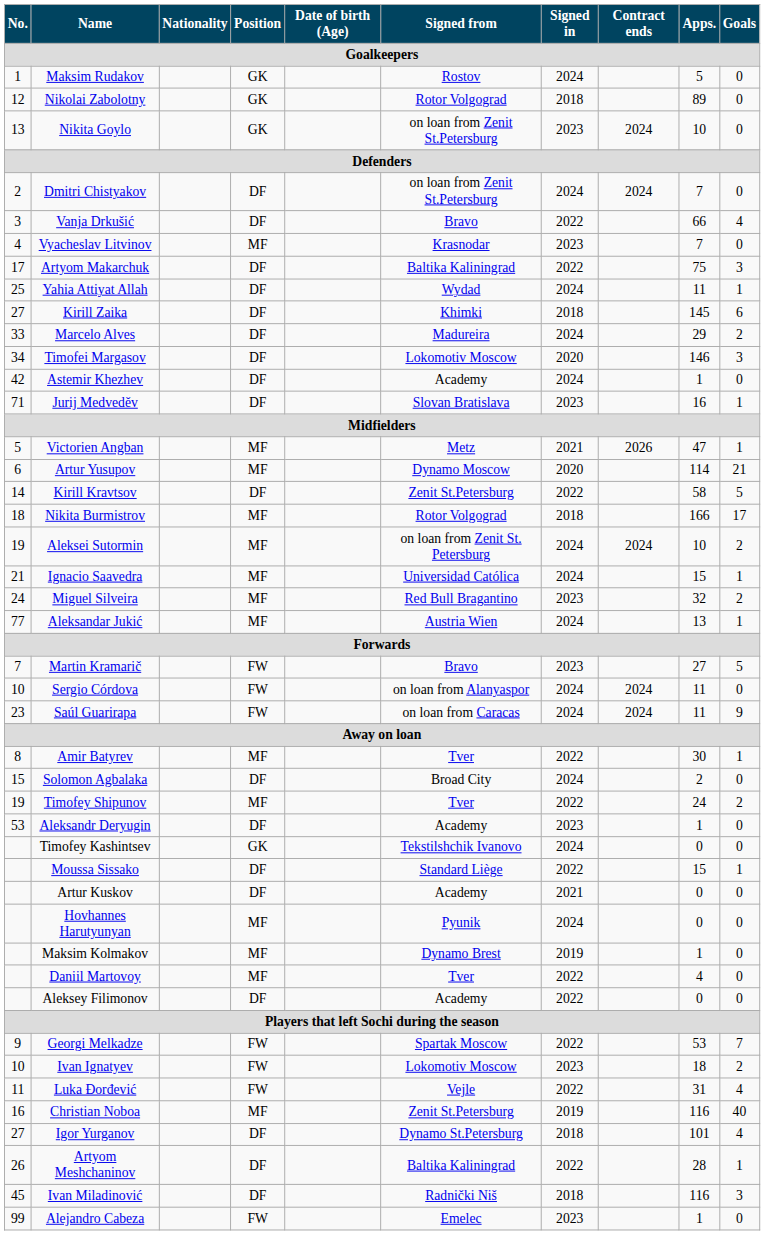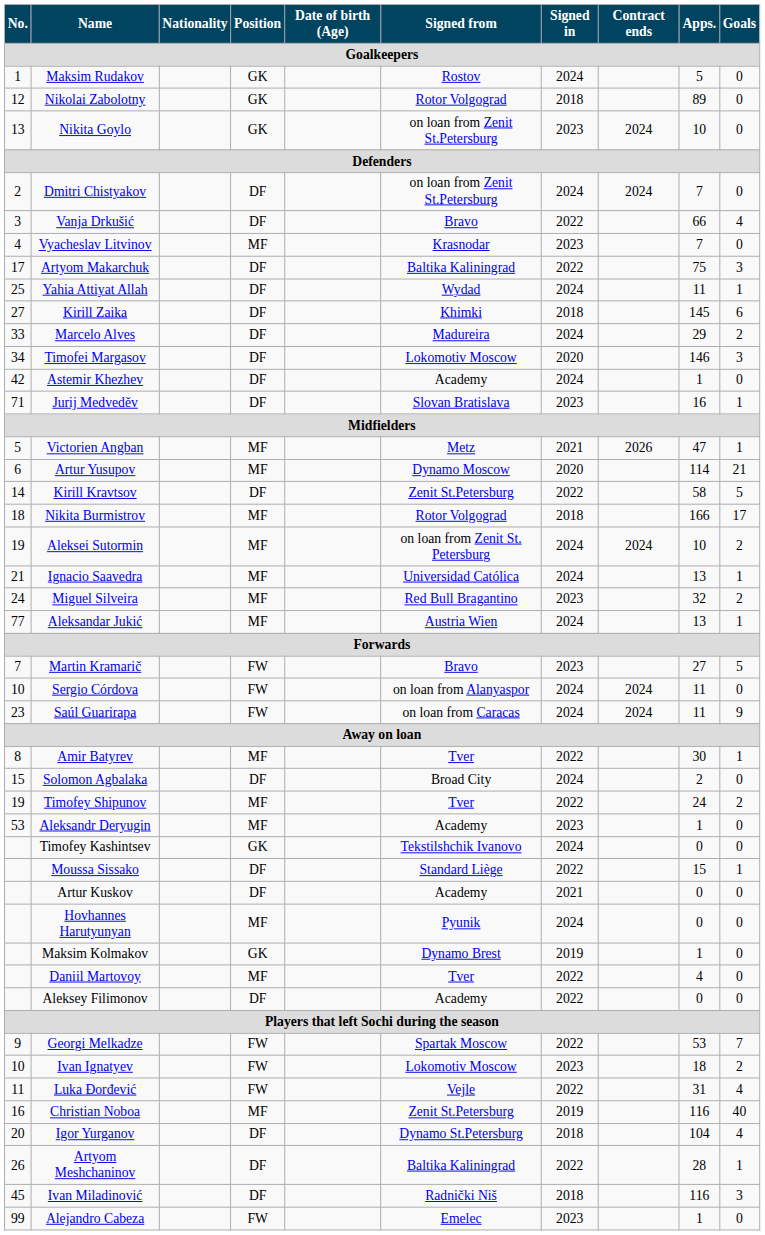Ignacio Saavedra | Apps.: 15 -> 13
Aleksandr Deryugin | Position: DF -> MF
Maksim Kolmakov | Position: MF -> GK
Igor Yurganov | No.: 27 -> 20
Igor Yurganov | Apps.: 101 -> 104
